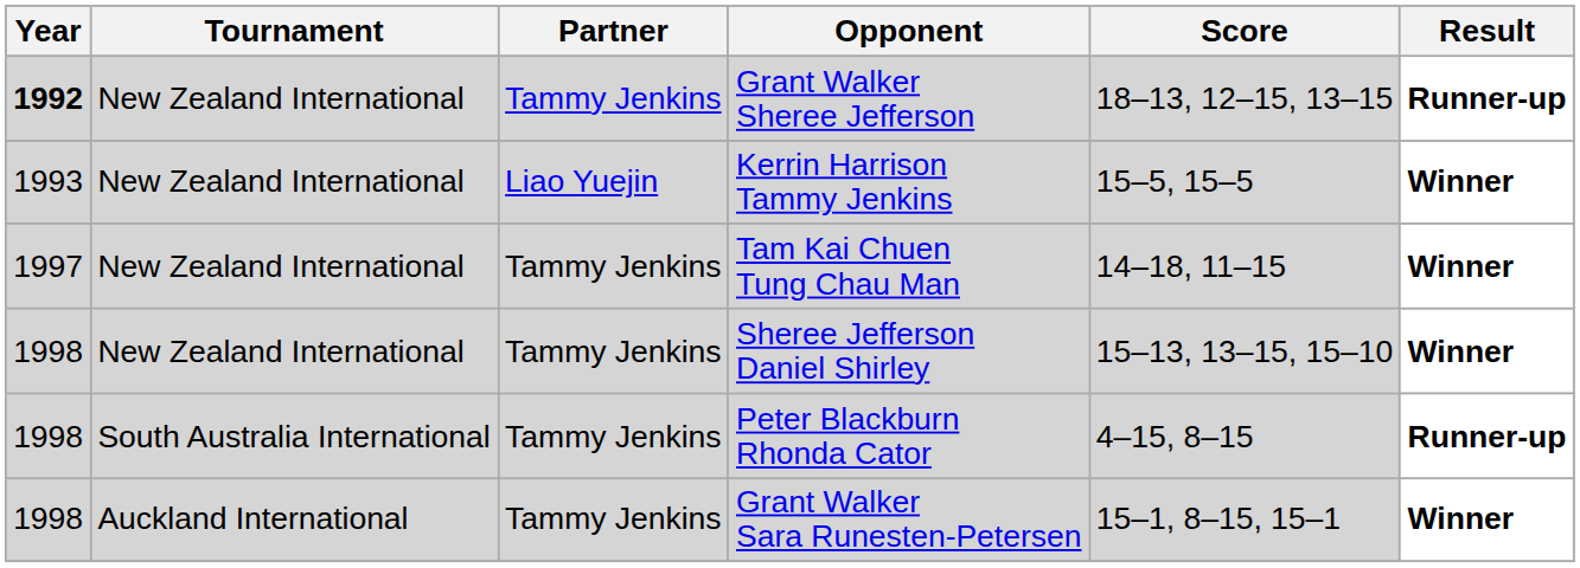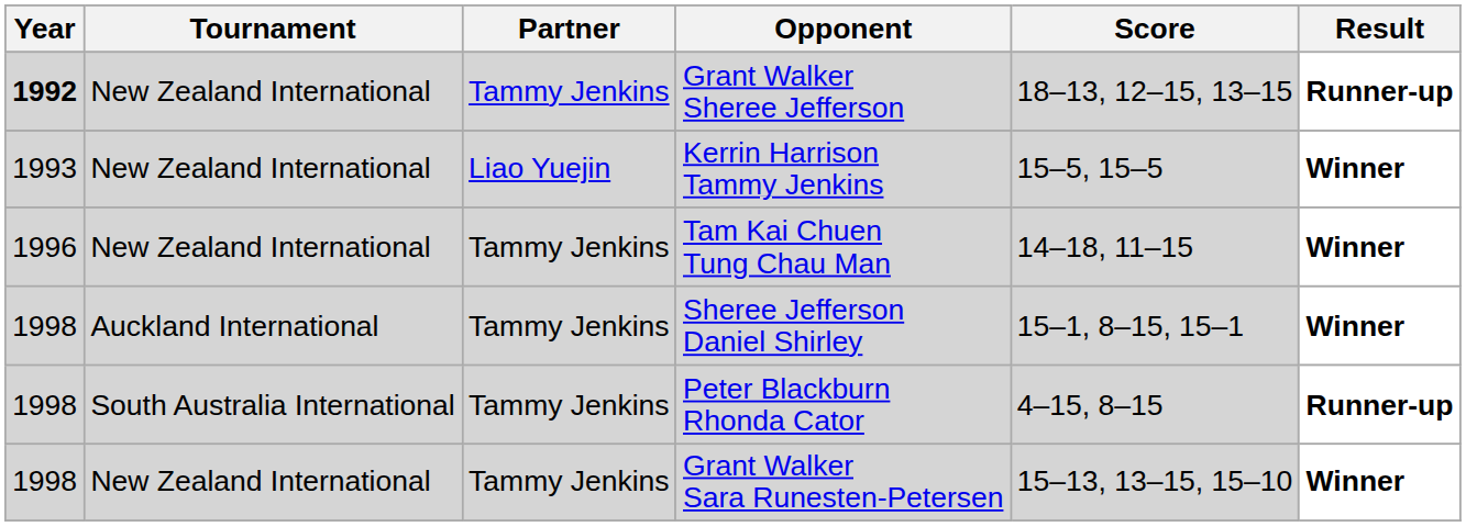Tam Kai Chuen Tung Chau Man | Year: 1997 -> 1996
Sheree Jefferson Daniel Shirley | Tournament: New Zealand International -> Auckland International
Sheree Jefferson Daniel Shirley | Score: 15–13, 13–15, 15–10 -> 15–1, 8–15, 15–1
Grant Walker Sara Runesten-Petersen | Tournament: Auckland International -> New Zealand International
Grant Walker Sara Runesten-Petersen | Score: 15–1, 8–15, 15–1 -> 15–13, 13–15, 15–10
